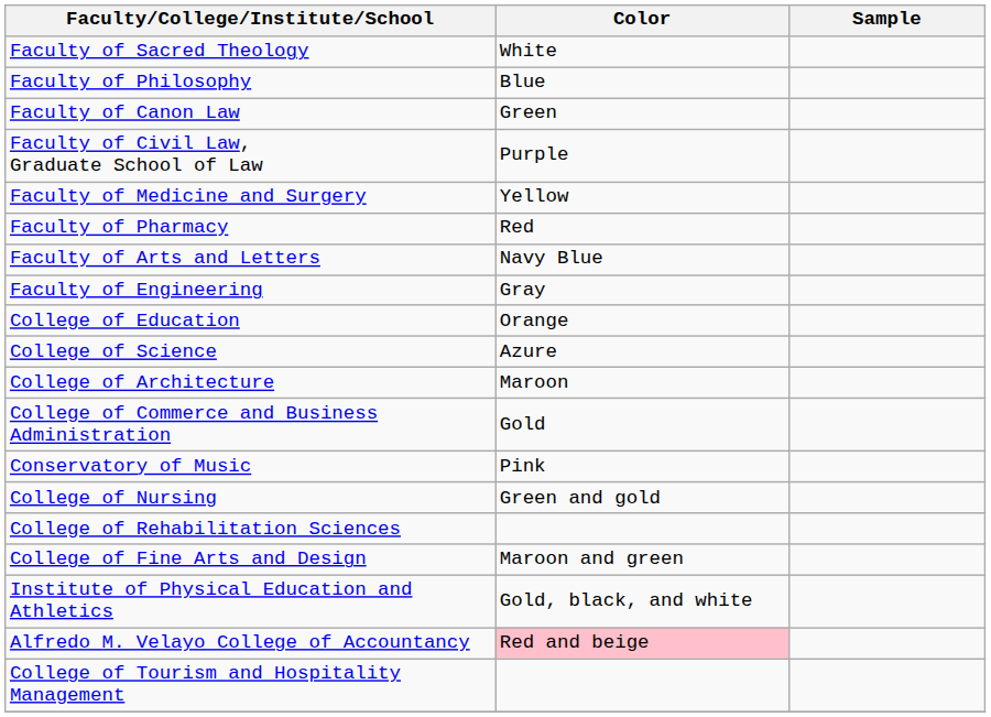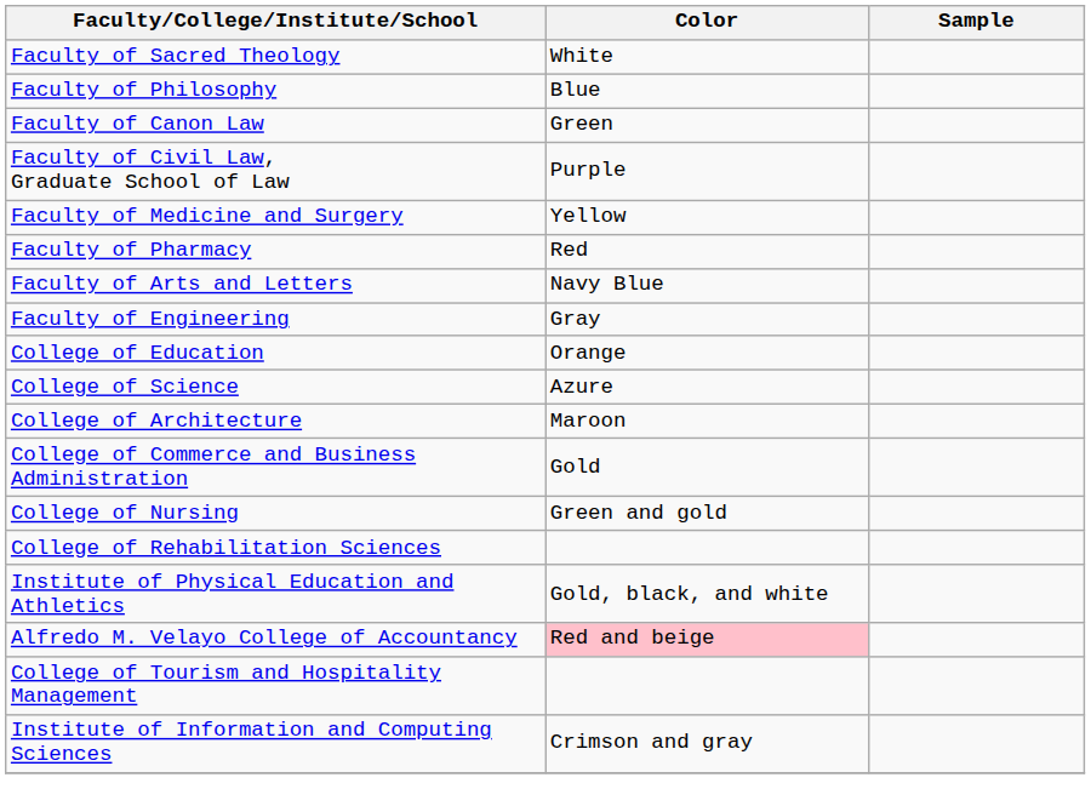- row: Conservatory of Music | Pink
- row: College of Fine Arts and Design | Maroon and green
+ row: Institute of Information and Computing Sciences | Crimson and gray
